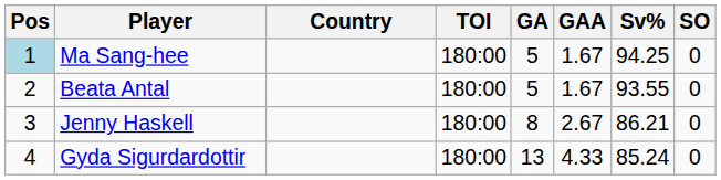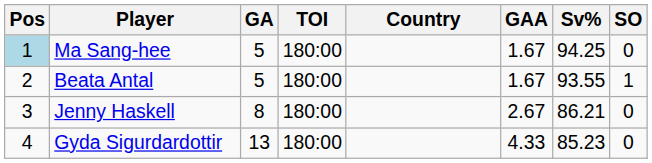columns swapped: Country <-> GA
Beata Antal | SO: 0 -> 1
Gyda Sigurdardottir | Sv%: 85.24 -> 85.23
